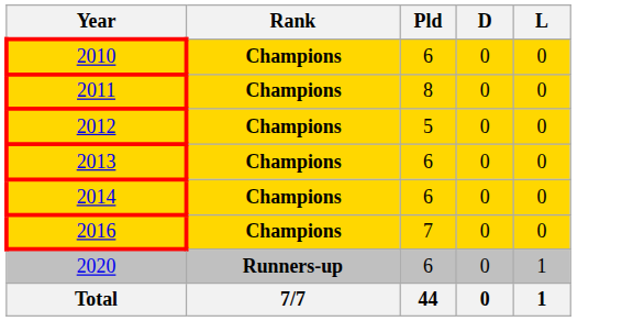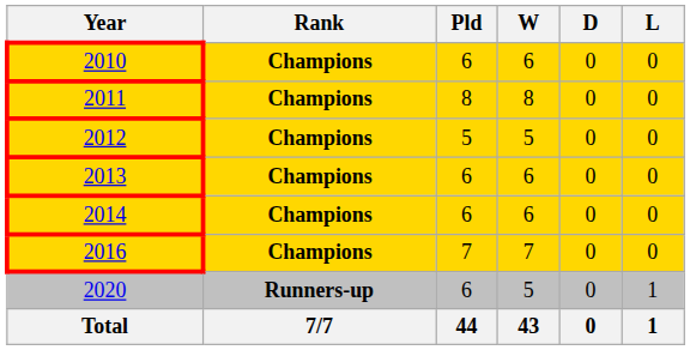+ column: W | 6 | 8 | 5 | 6 | 6 | 7 | 5 | 43
